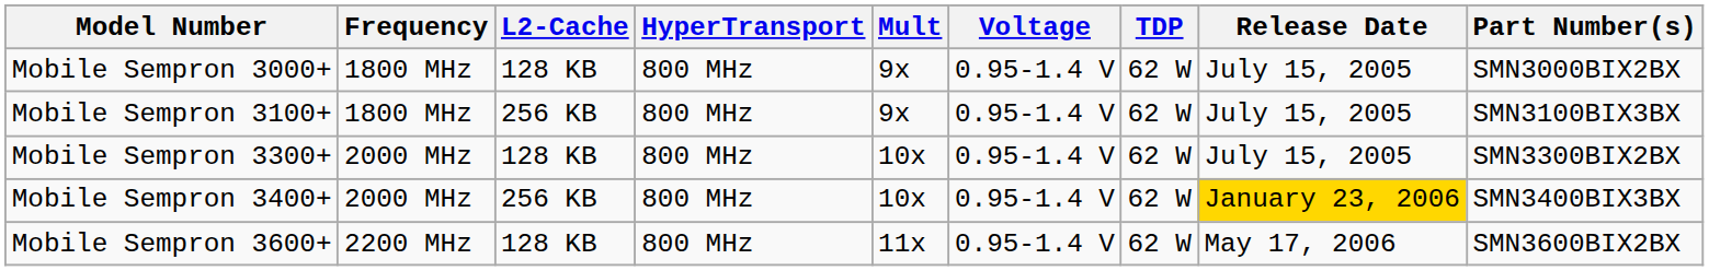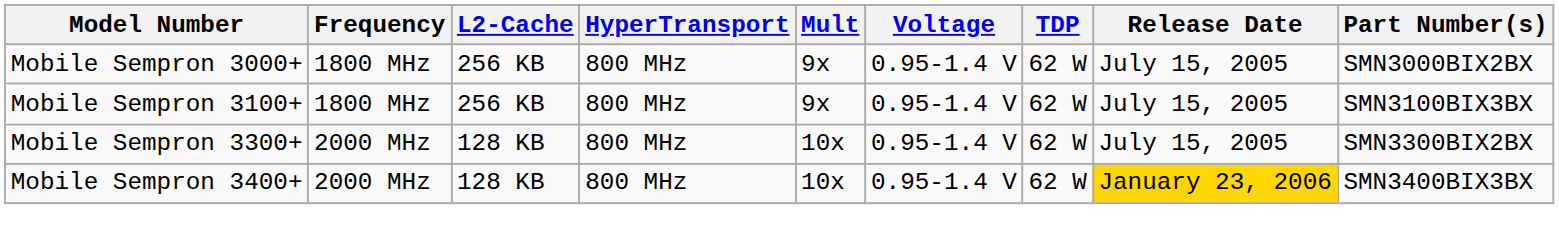Mobile Sempron 3000+ | L2-Cache: 128 KB -> 256 KB
Mobile Sempron 3400+ | L2-Cache: 256 KB -> 128 KB
- row: Mobile Sempron 3600+ | 2200 MHz | 128 KB | 800 MHz | 11x | 0.95-1.4 V | 62 W | May 17, 2006 | SMN3600BIX2BX
